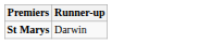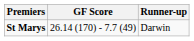+ column: GF Score | 26.14 (170) - 7.7 (49)
